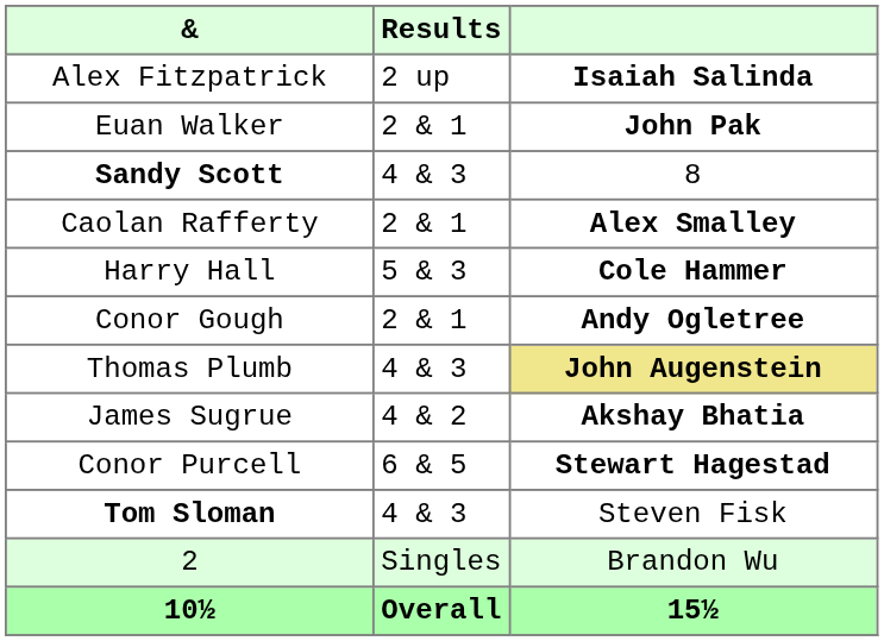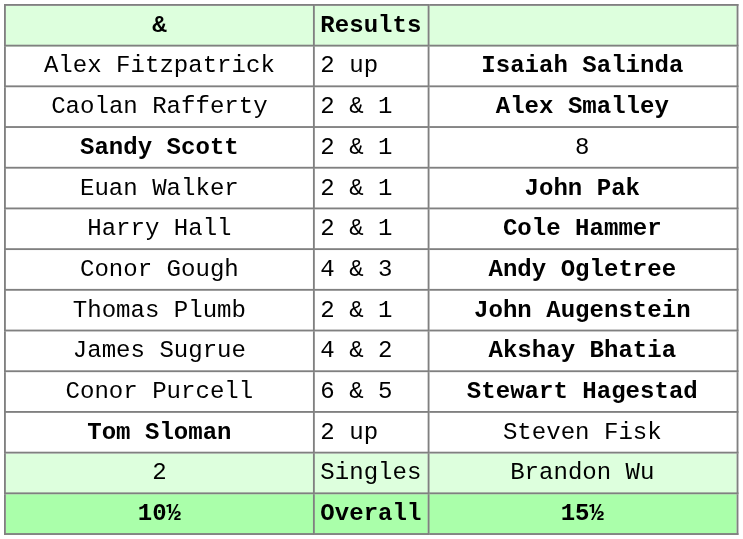rows swapped: Euan Walker <-> Caolan Rafferty
Sandy Scott | Results: 4 & 3 -> 2 & 1
Harry Hall | Results: 5 & 3 -> 2 & 1
Conor Gough | Results: 2 & 1 -> 4 & 3
Thomas Plumb | Results: 4 & 3 -> 2 & 1
Thomas Plumb | column 3: khaki background -> no background
Tom Sloman | Results: 4 & 3 -> 2 up
